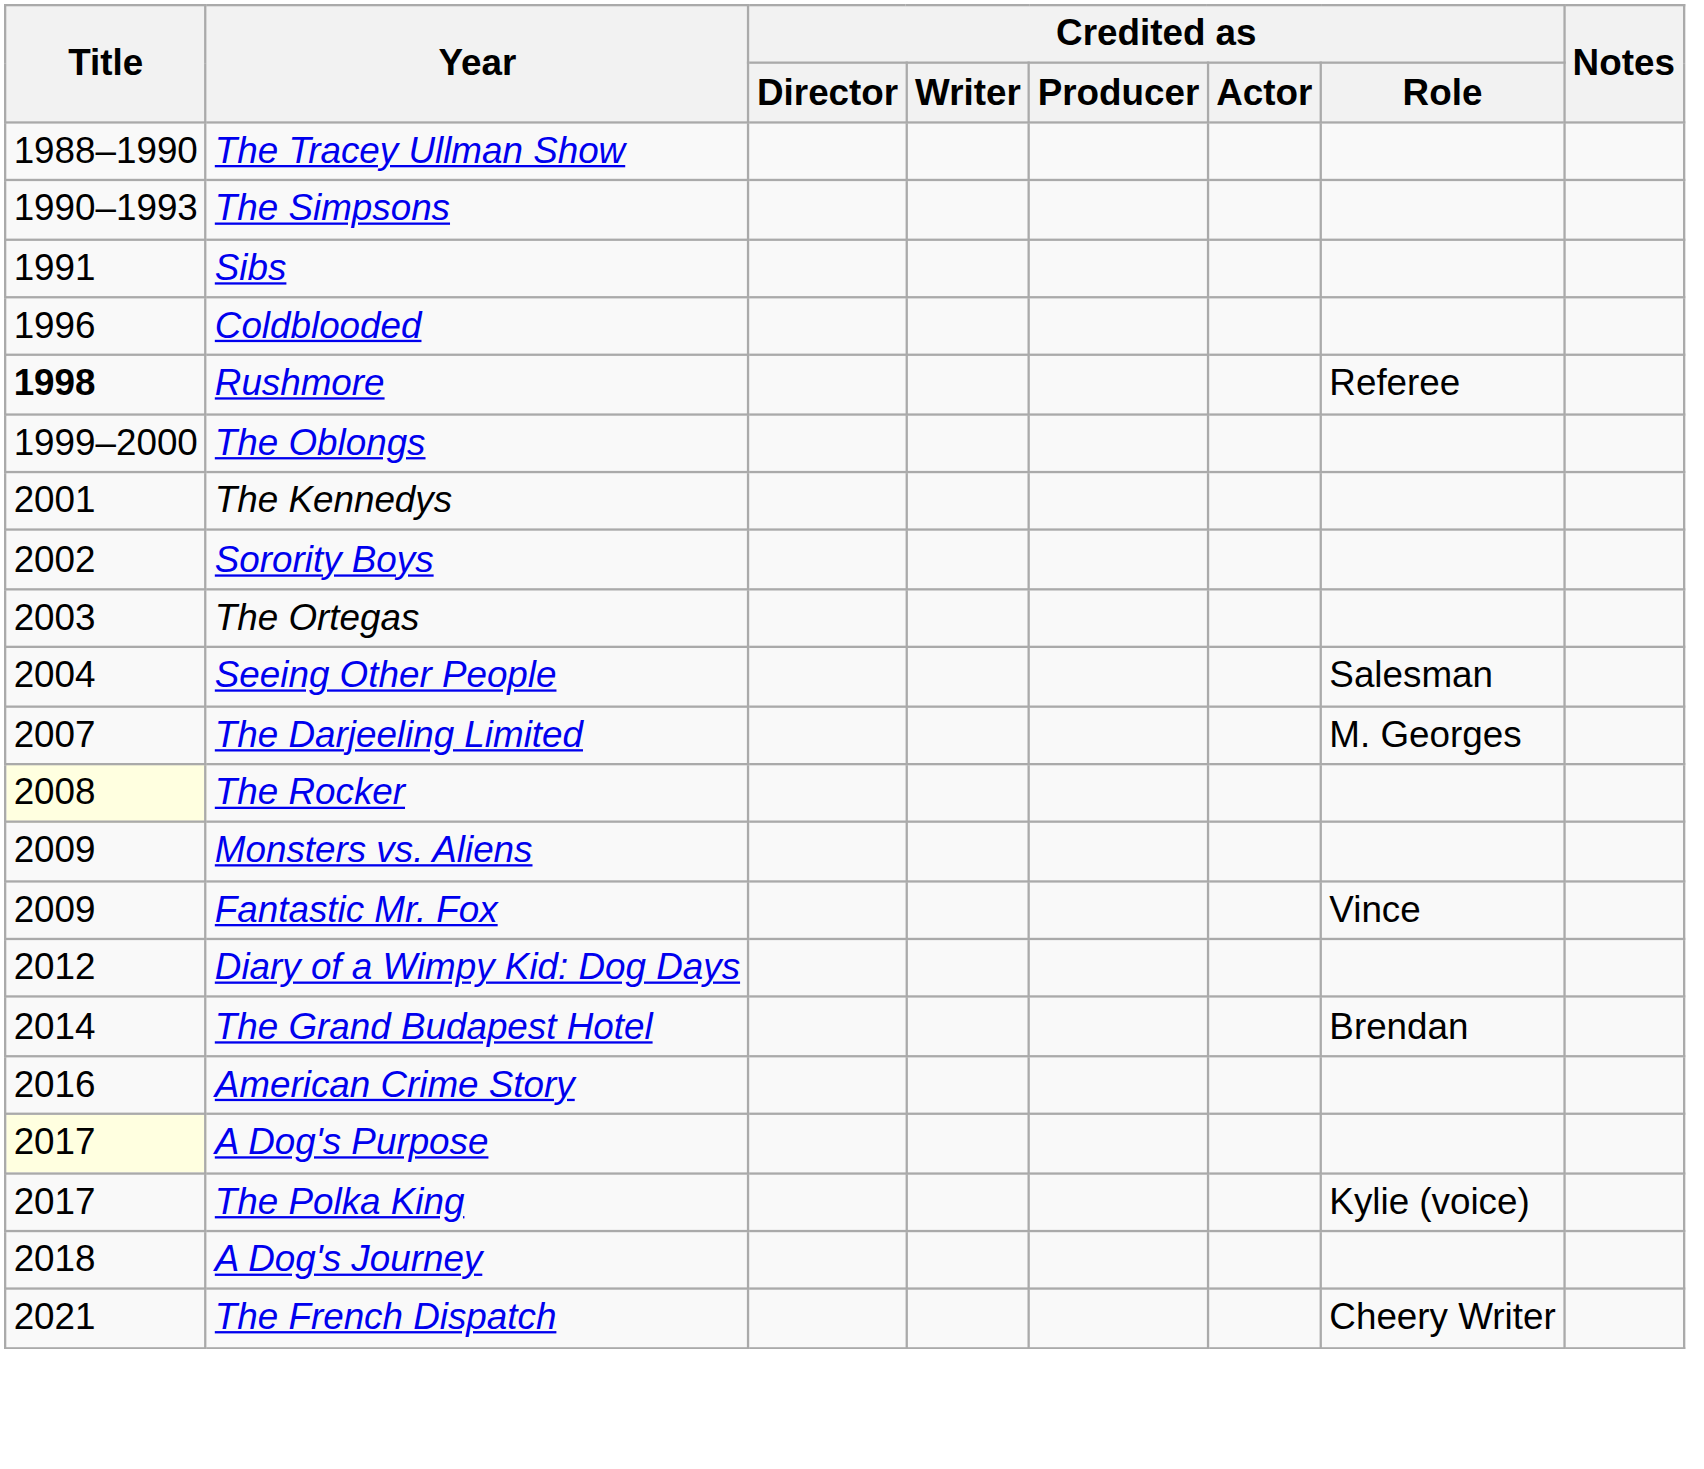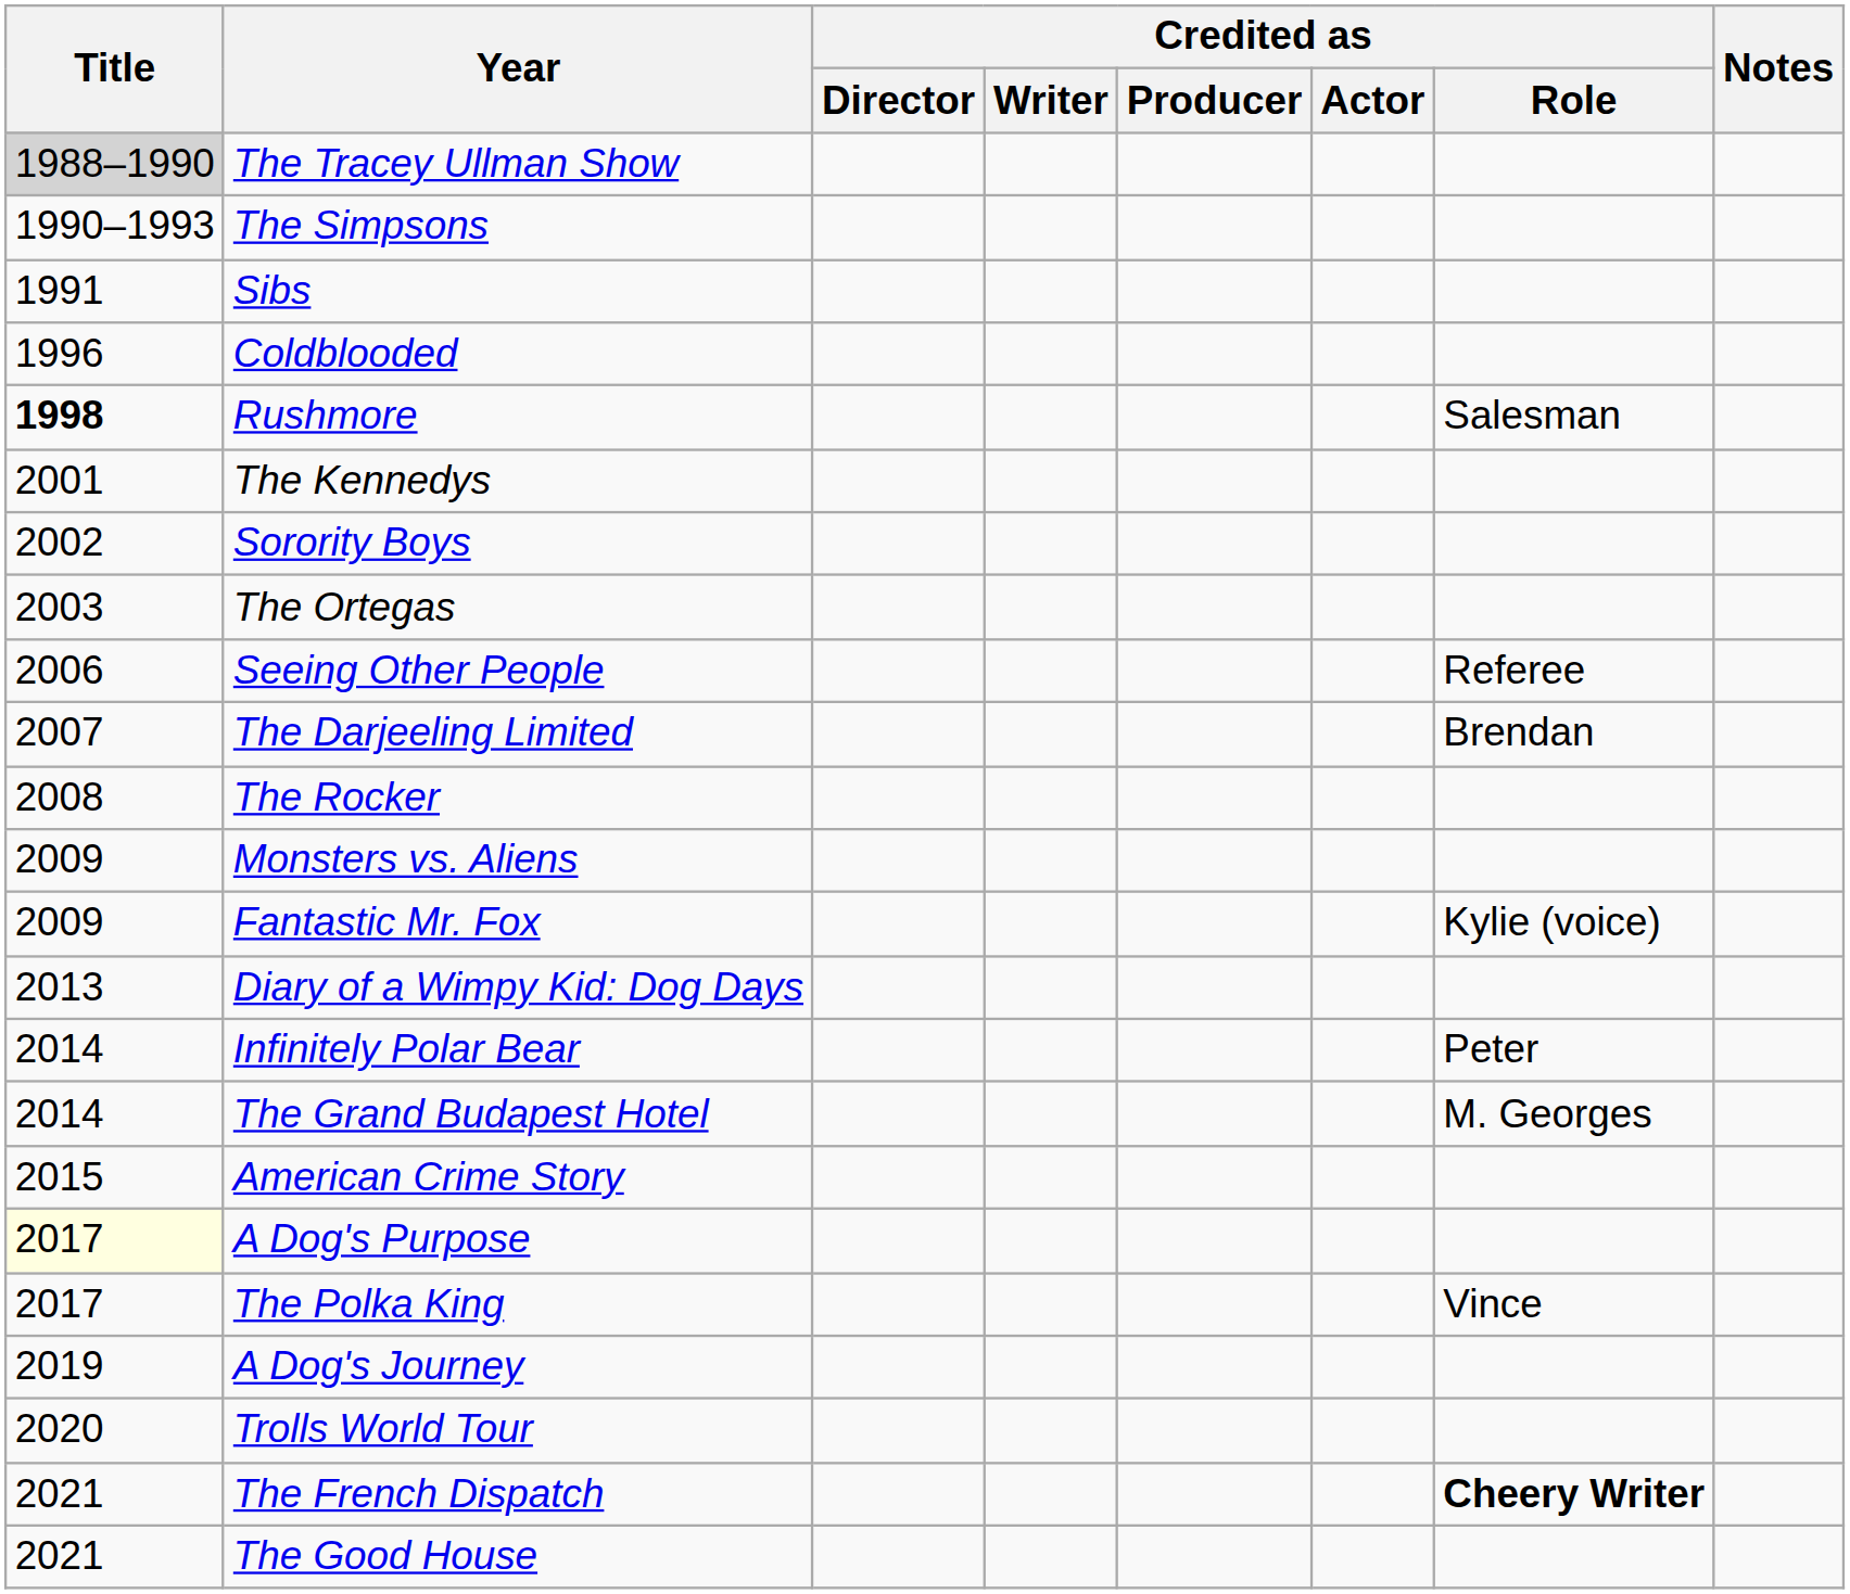The Tracey Ullman Show | Title: no background -> lightgrey background
Rushmore | Credited as / Role: Referee -> Salesman
- row: 1999–2000 | The Oblongs
Seeing Other People | Title: 2004 -> 2006
Seeing Other People | Credited as / Role: Salesman -> Referee
The Darjeeling Limited | Credited as / Role: M. Georges -> Brendan
The Rocker | Title: lightyellow background -> no background
Fantastic Mr. Fox | Credited as / Role: Vince -> Kylie (voice)
Diary of a Wimpy Kid: Dog Days | Title: 2012 -> 2013
+ row: 2014 | Infinitely Polar Bear | Peter
The Grand Budapest Hotel | Credited as / Role: Brendan -> M. Georges
American Crime Story | Title: 2016 -> 2015
The Polka King | Credited as / Role: Kylie (voice) -> Vince
A Dog's Journey | Title: 2018 -> 2019
+ row: 2020 | Trolls World Tour
The French Dispatch | Credited as / Role: normal -> bold
+ row: 2021 | The Good House
